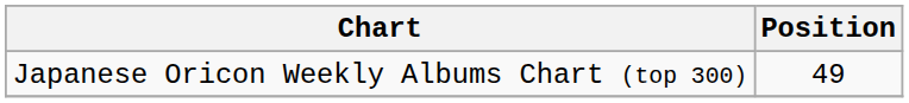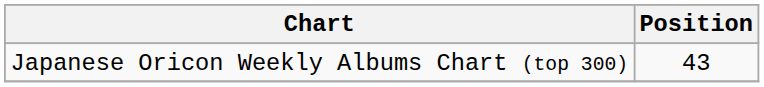Japanese Oricon Weekly Albums Chart (top 300) | Position: 49 -> 43
